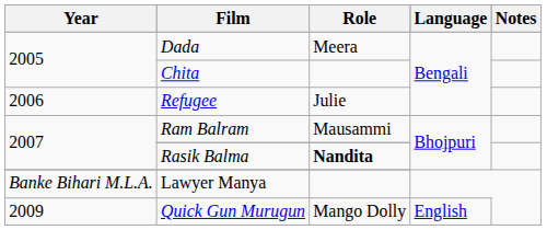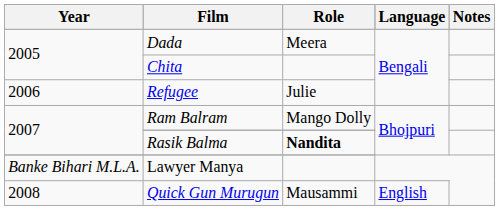Ram Balram | Role: Mausammi -> Mango Dolly
Quick Gun Murugun | Year: 2009 -> 2008
Quick Gun Murugun | Role: Mango Dolly -> Mausammi
